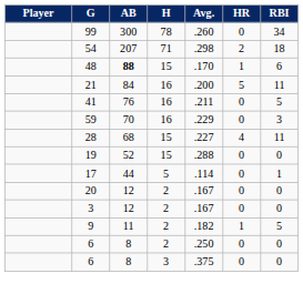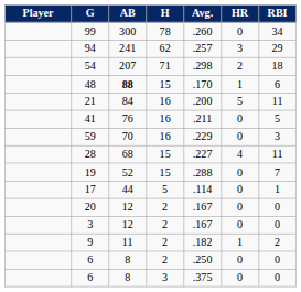+ row: 94 | 241 | 62 | .257 | 3 | 29
19 | RBI: 0 -> 7
9 | RBI: 5 -> 2
